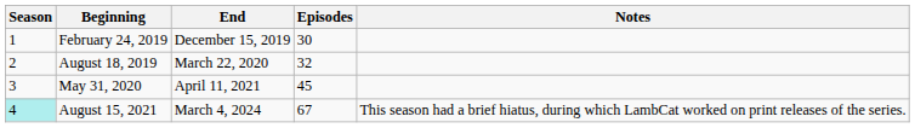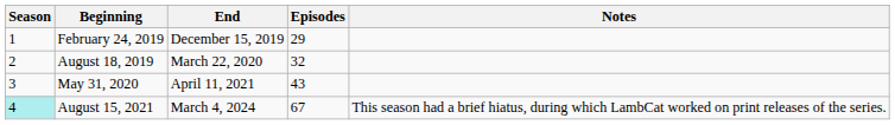February 24, 2019 | Episodes: 30 -> 29
May 31, 2020 | Episodes: 45 -> 43
